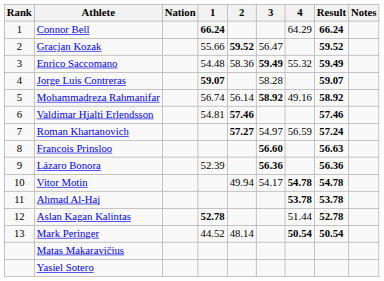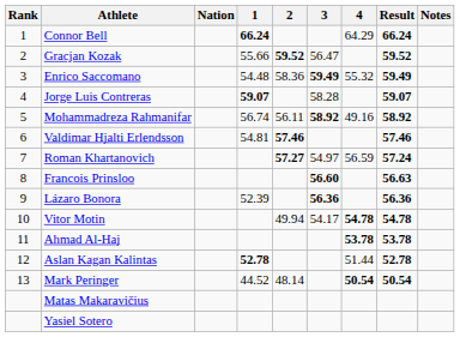Mohammadreza Rahmanifar | 2: 56.14 -> 56.11
